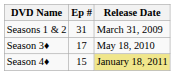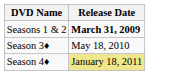- column: Ep # | 31 | 17 | 15
Seasons 1 & 2 | Release Date: normal -> bold
